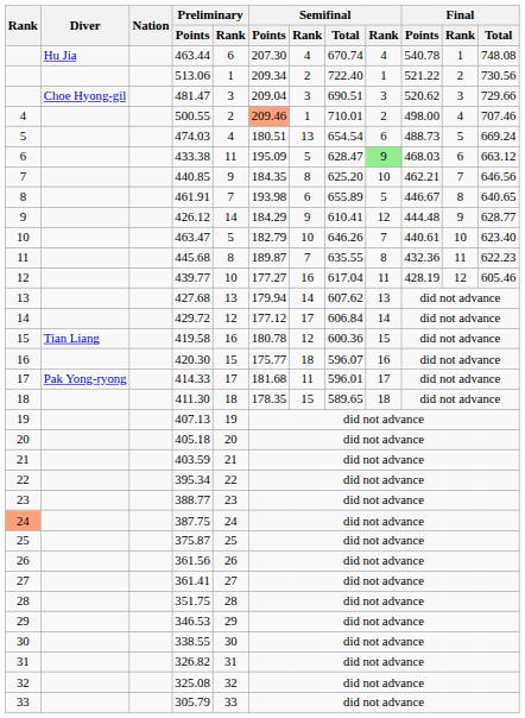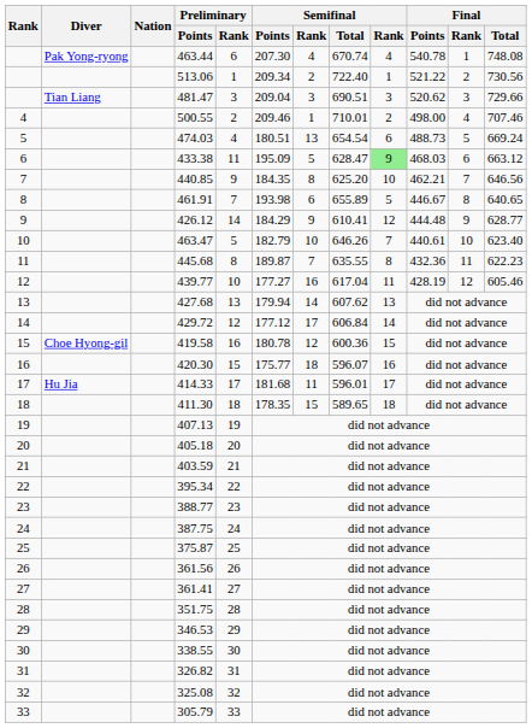463.44 | Diver: Hu Jia -> Pak Yong-ryong
481.47 | Diver: Choe Hyong-gil -> Tian Liang
500.55 | Semifinal / Points: lightsalmon background -> no background
419.58 | Diver: Tian Liang -> Choe Hyong-gil
414.33 | Diver: Pak Yong-ryong -> Hu Jia
387.75 | Rank: lightsalmon background -> no background
